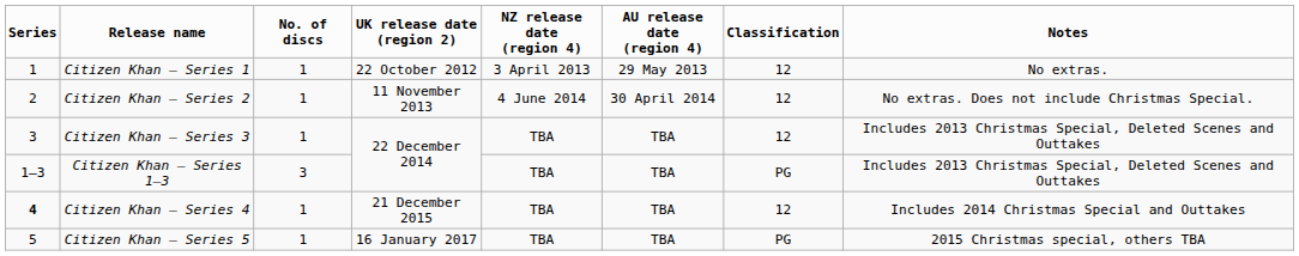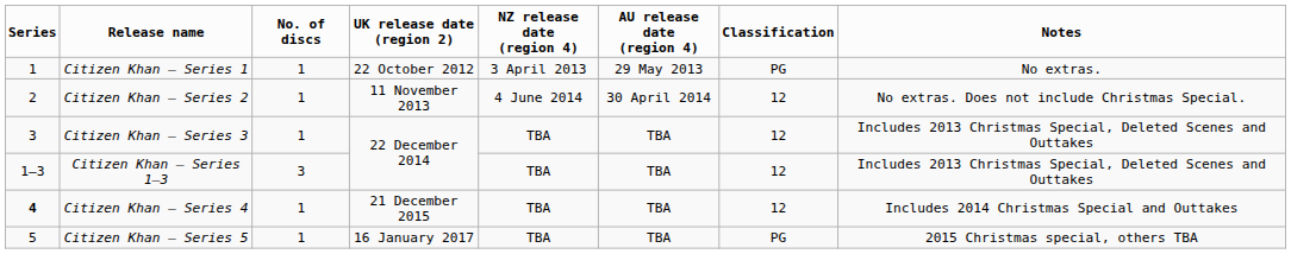Citizen Khan – Series 1 | Classification: 12 -> PG
Citizen Khan – Series 1–3 | Classification: PG -> 12
